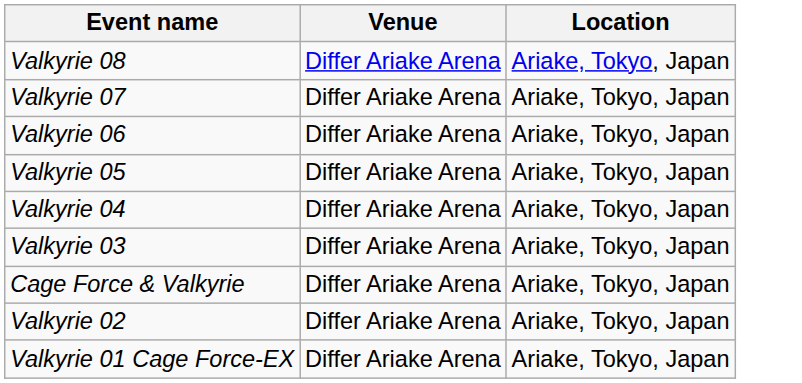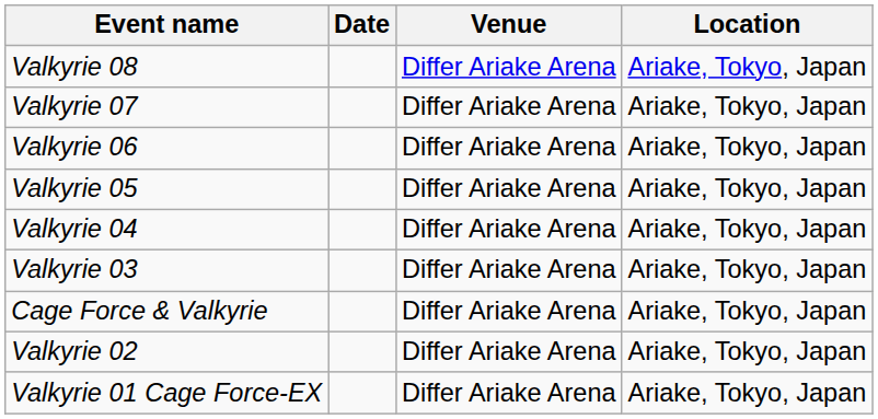+ column: Date
